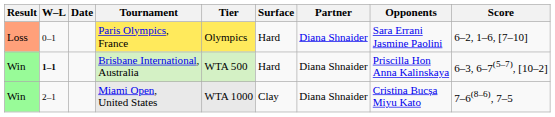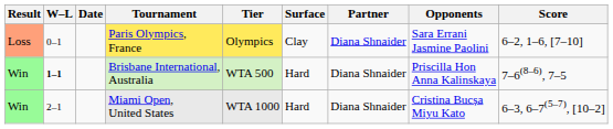Paris Olympics, France | Surface: Hard -> Clay
Brisbane International, Australia | Score: 6–3, 6–7(5–7), [10–2] -> 7–6(8–6), 7–5
Miami Open, United States | Surface: Clay -> Hard
Miami Open, United States | Score: 7–6(8–6), 7–5 -> 6–3, 6–7(5–7), [10–2]
